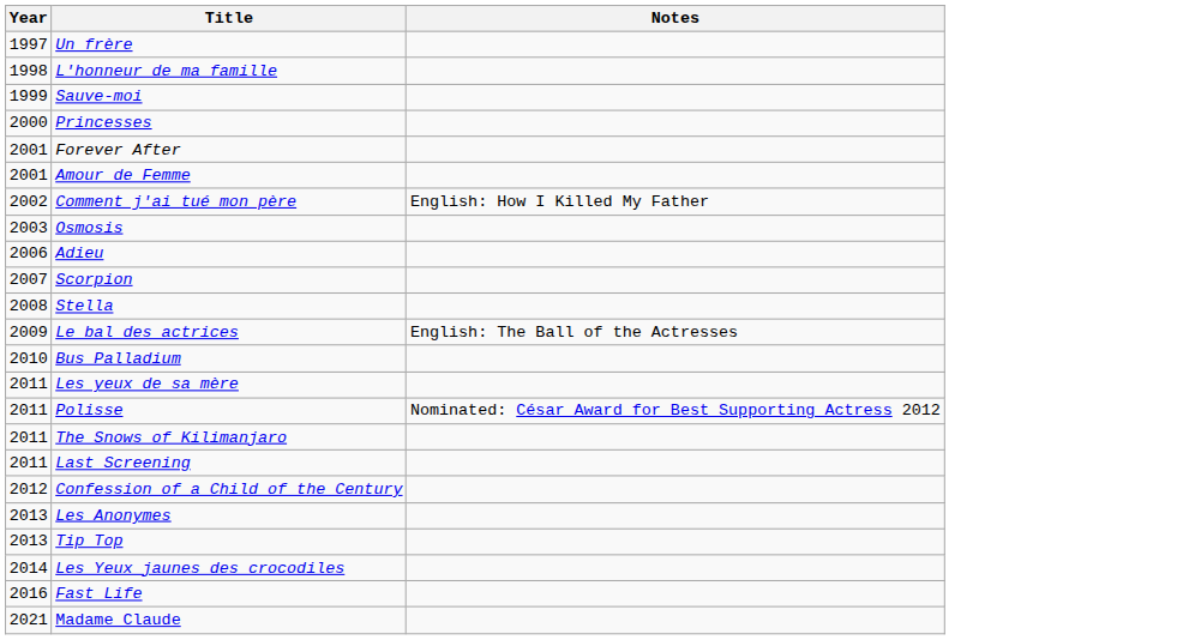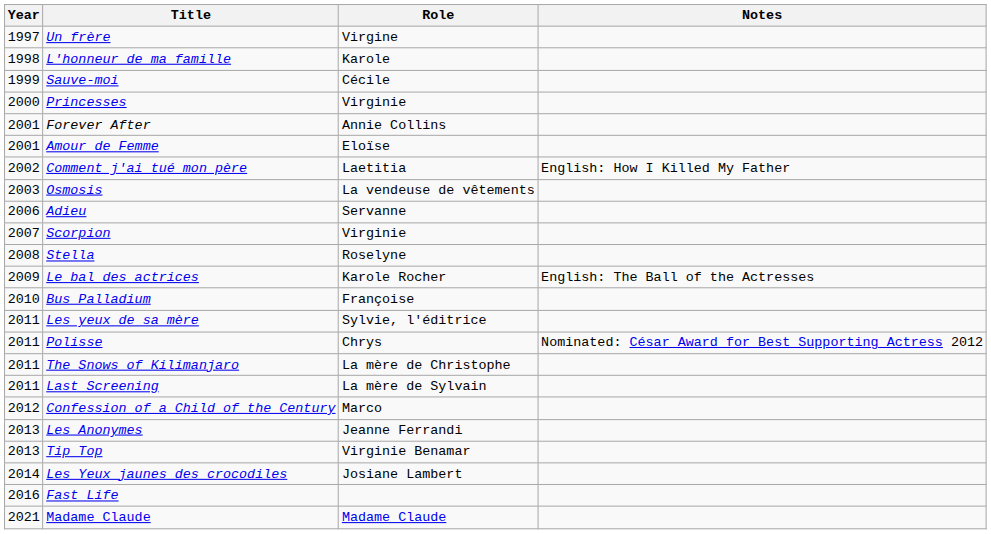+ column: Role | Virgine | Karole | Cécile | Virginie | Annie Collins | Eloïse | Laetitia | La vendeuse de vêtements | Servanne | Virginie | Roselyne | Karole Rocher | Françoise | Sylvie, l'éditrice | Chrys | La mère de Christophe | La mère de Sylvain | Marco | Jeanne Ferrandi | Virginie Benamar | Josiane Lambert | Madame Claude
